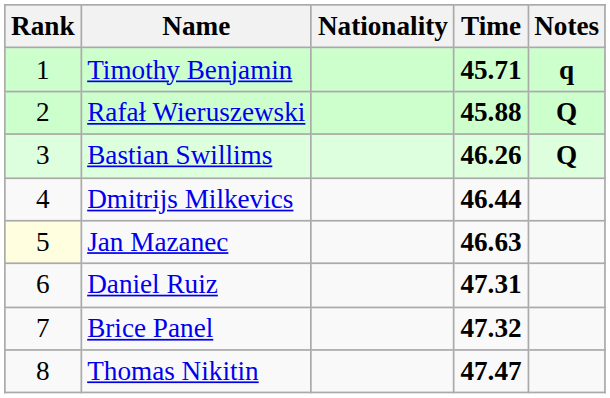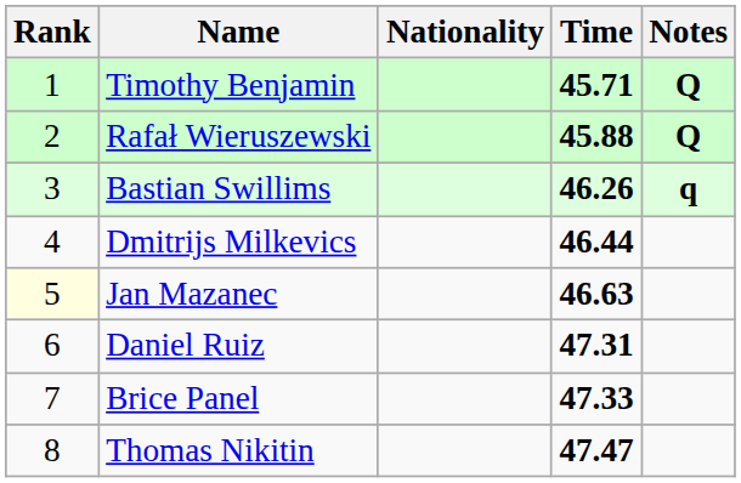Timothy Benjamin | Notes: q -> Q
Bastian Swillims | Notes: Q -> q
Brice Panel | Time: 47.32 -> 47.33
